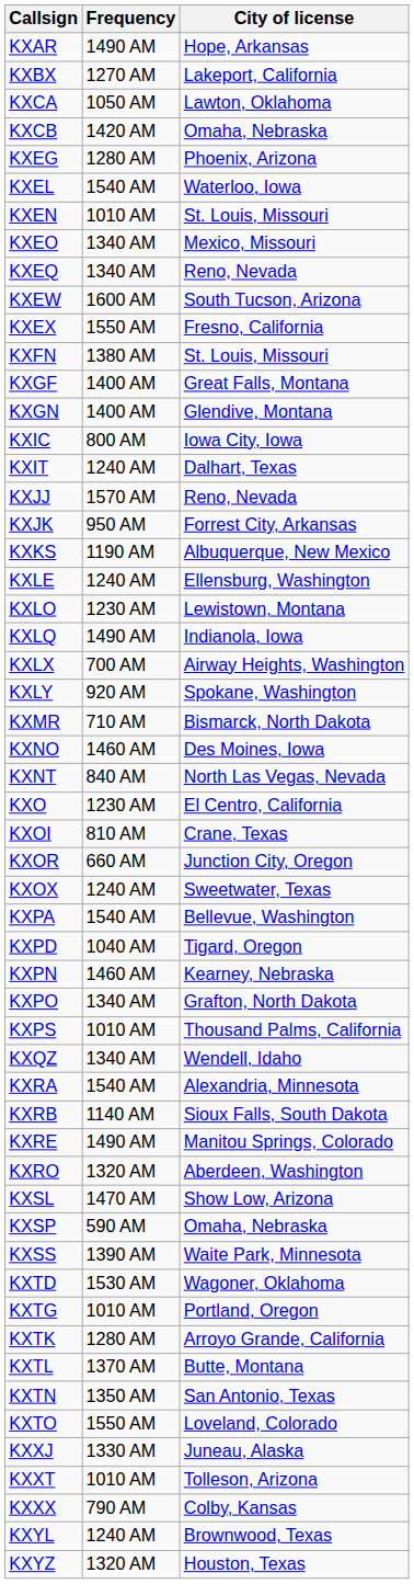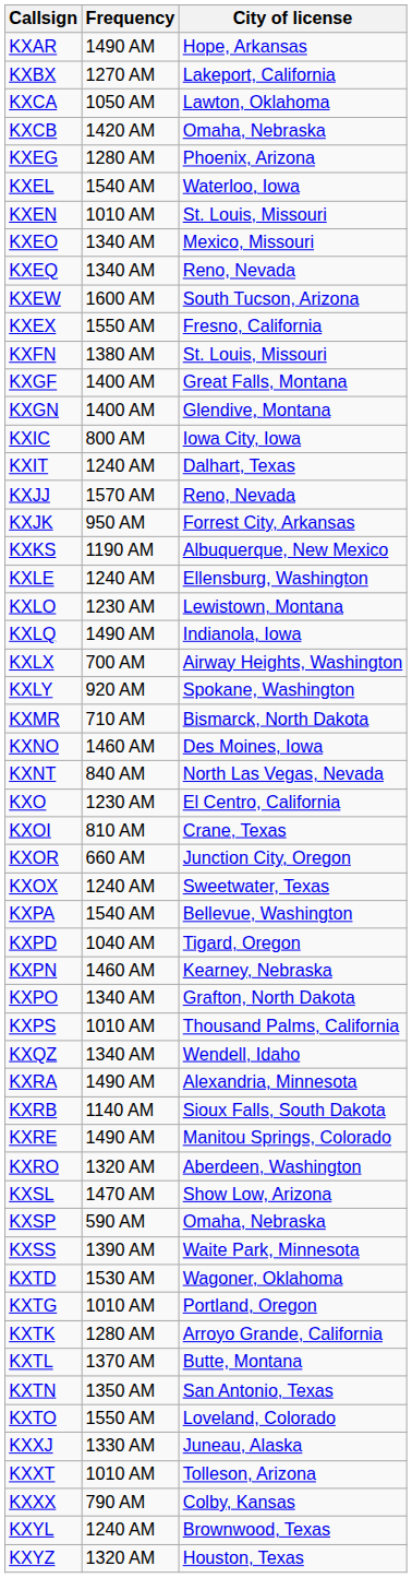KXRA | Frequency: 1540 AM -> 1490 AM
